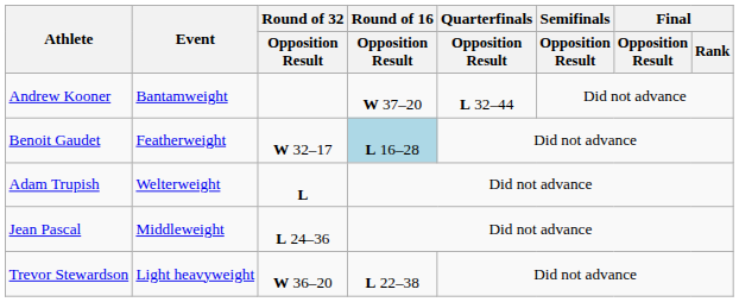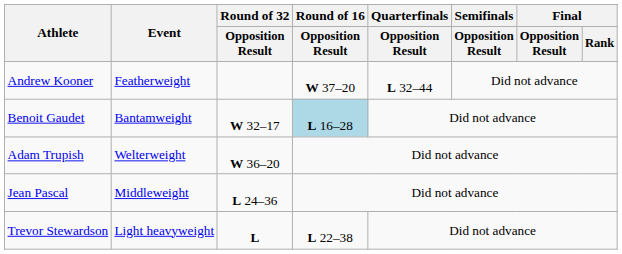Andrew Kooner | Event: Bantamweight -> Featherweight
Benoit Gaudet | Event: Featherweight -> Bantamweight
Adam Trupish | Round of 32 / Opposition Result: L -> W 36–20
Trevor Stewardson | Round of 32 / Opposition Result: W 36–20 -> L
